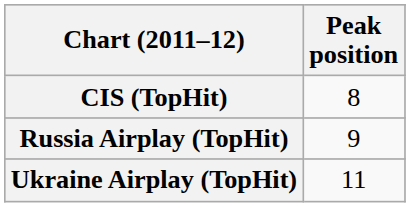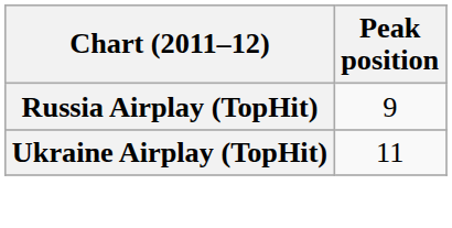- row: CIS (TopHit) | 8
